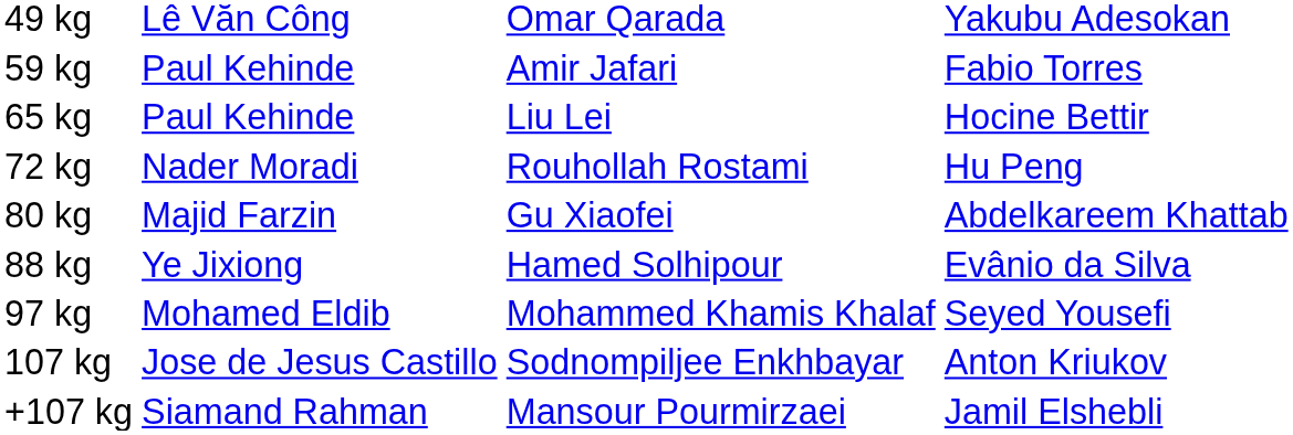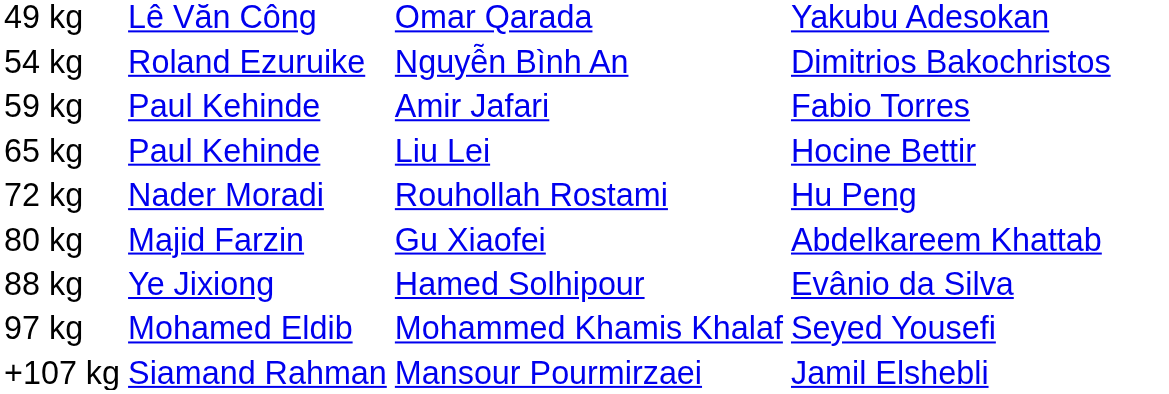+ row: 54 kg | Roland Ezuruike | Nguyễn Bình An | Dimitrios Bakochristos
- row: 107 kg | Jose de Jesus Castillo | Sodnompiljee Enkhbayar | Anton Kriukov
